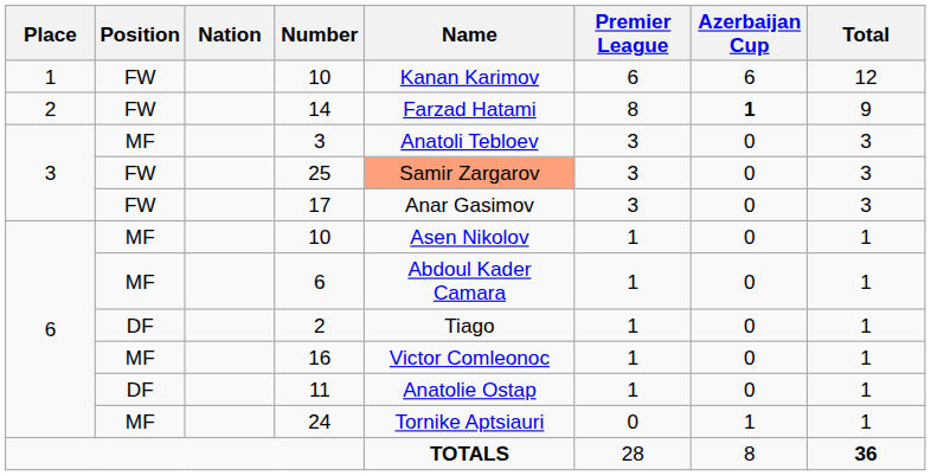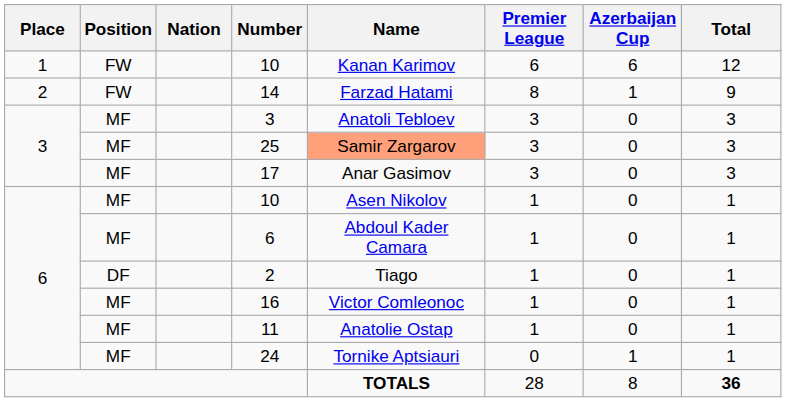14 | Azerbaijan Cup: bold -> normal
25 | Position: FW -> MF
17 | Position: FW -> MF
11 | Position: DF -> MF
